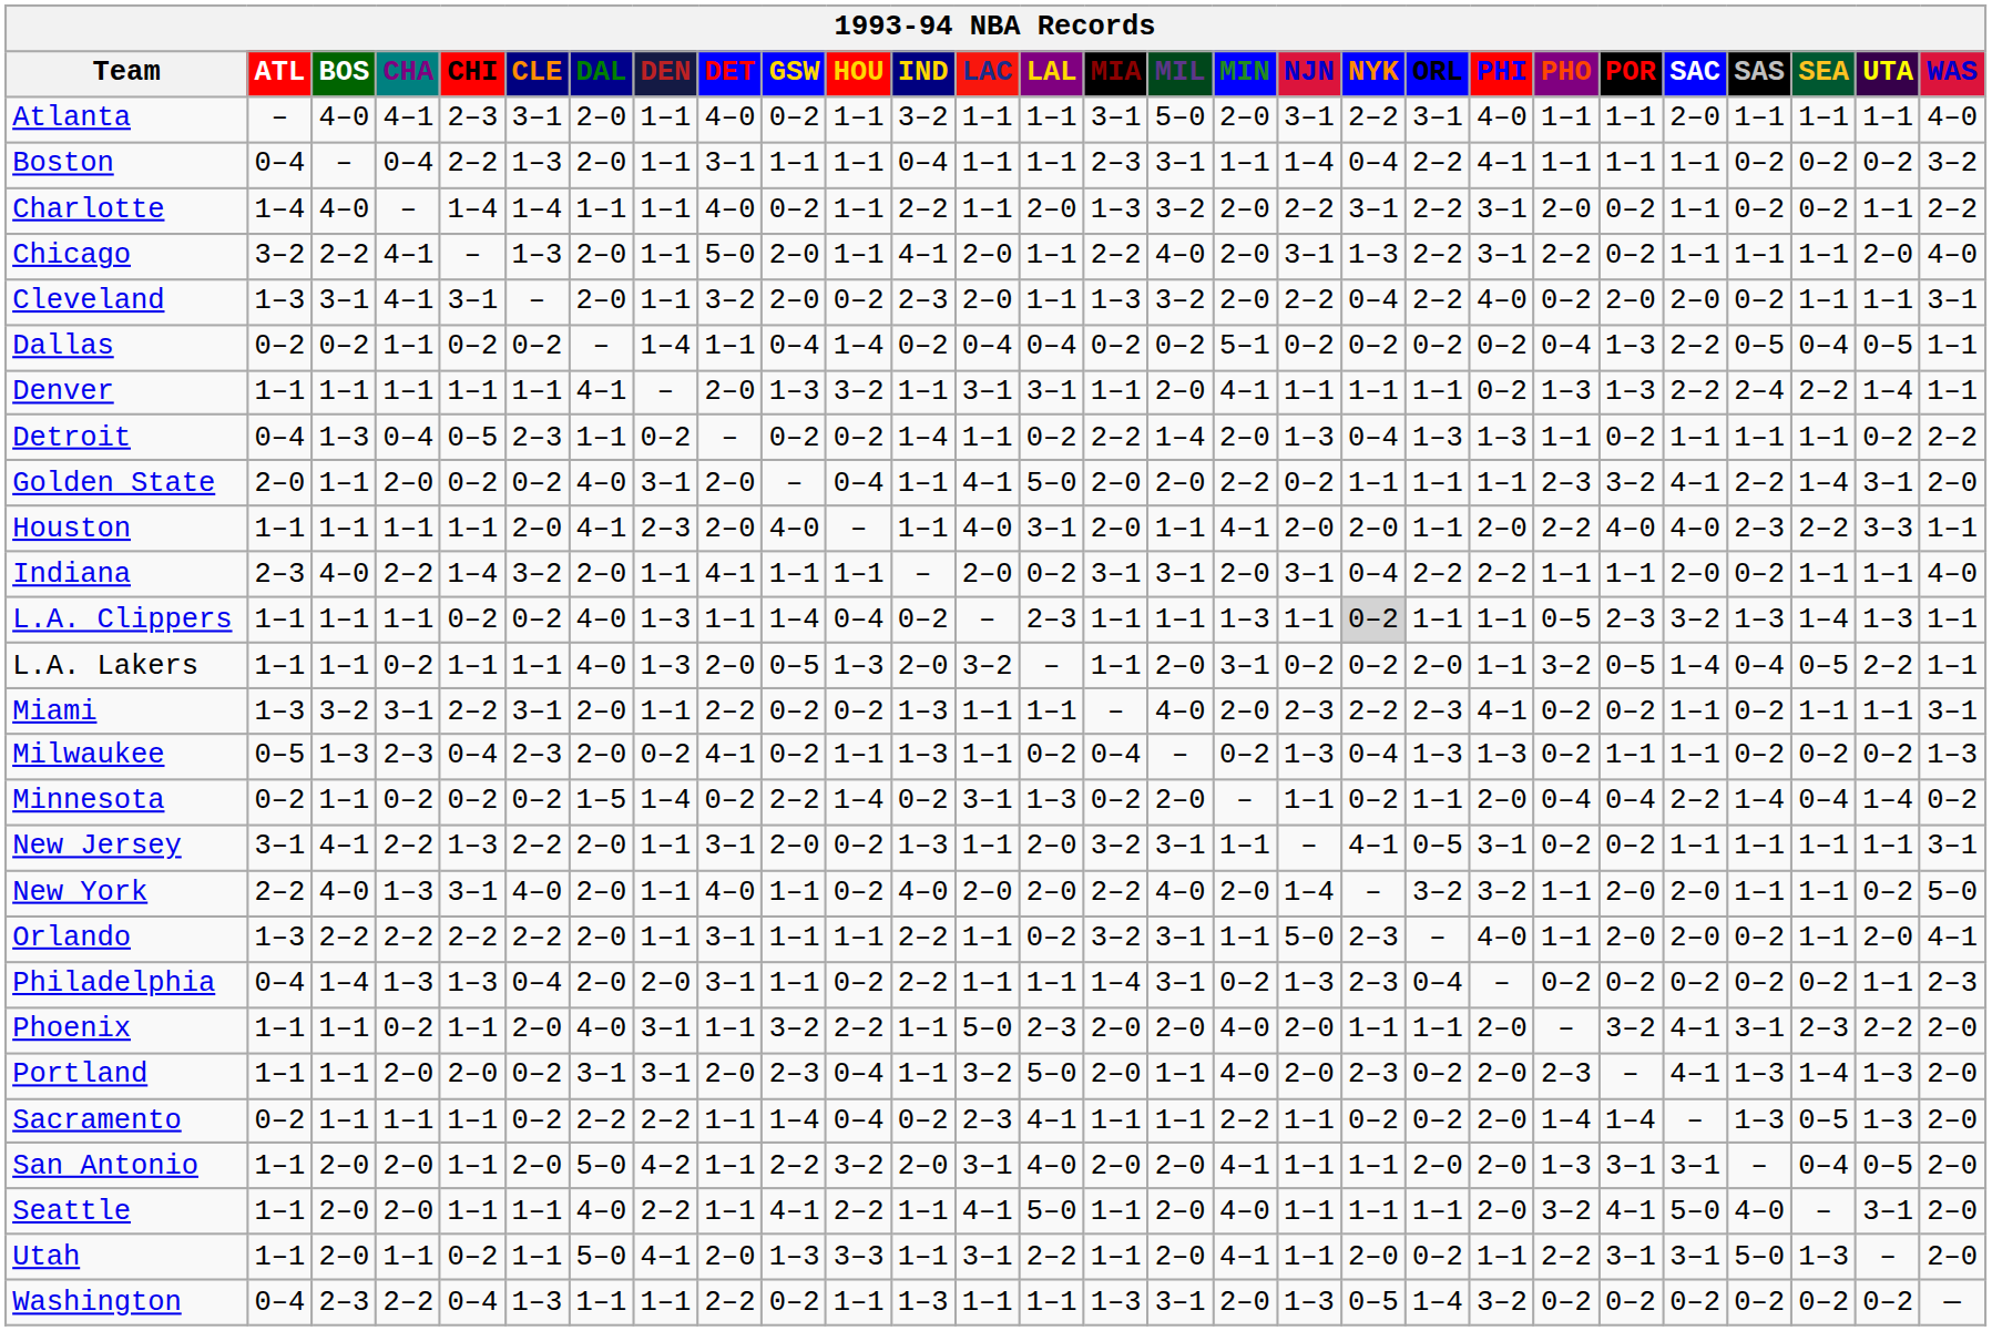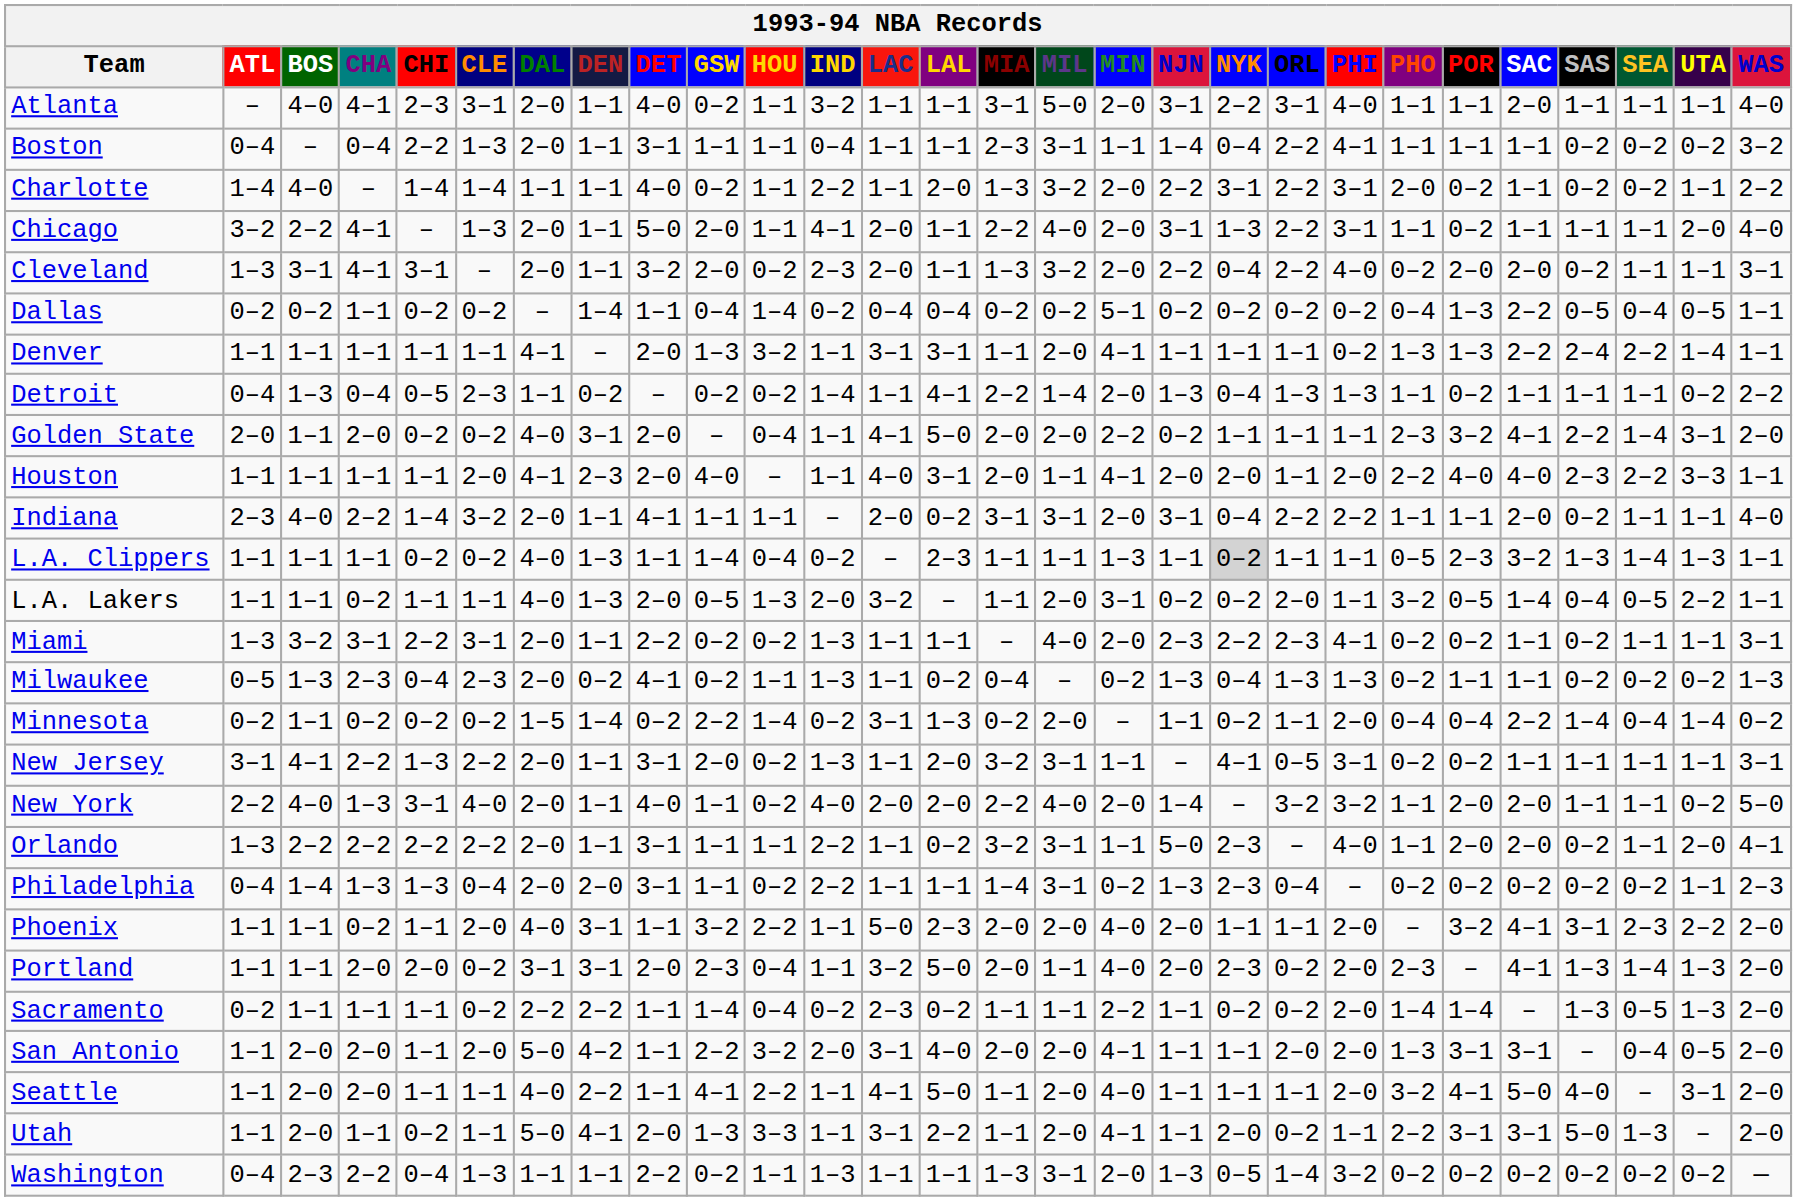Chicago | PHO: 2–2 -> 1–1
Detroit | LAL: 0–2 -> 4–1
Sacramento | LAL: 4–1 -> 0–2
